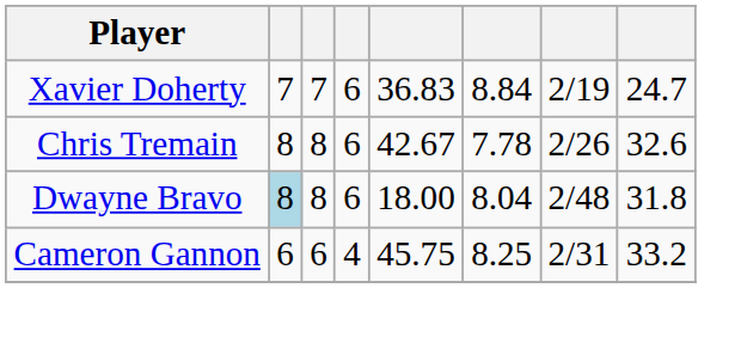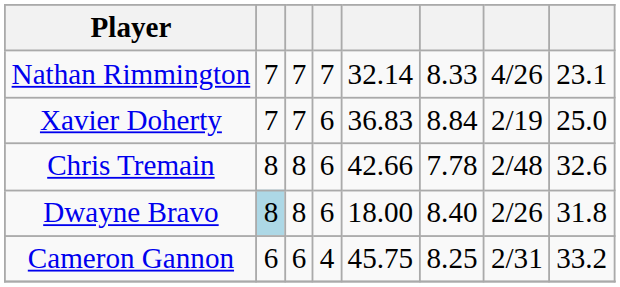+ row: Nathan Rimmington | 7 | 7 | 7 | 32.14 | 8.33 | 4/26 | 23.1
Xavier Doherty | column 8: 24.7 -> 25.0
Chris Tremain | column 5: 42.67 -> 42.66
Chris Tremain | column 7: 2/26 -> 2/48
Dwayne Bravo | column 6: 8.04 -> 8.40
Dwayne Bravo | column 7: 2/48 -> 2/26
